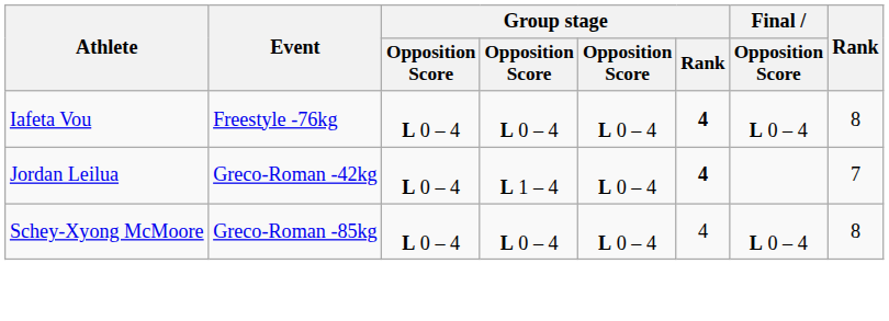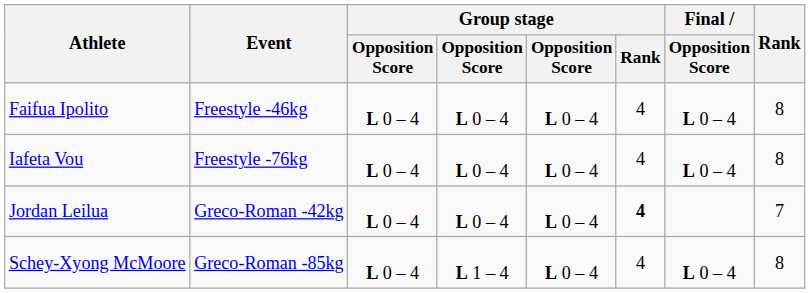+ row: Faifua Ipolito | Freestyle -46kg | L 0 – 4 | L 0 – 4 | L 0 – 4 | 4 | L 0 – 4 | 8
Iafeta Vou | Group stage / Rank: bold -> normal
Jordan Leilua | column 4: L 1 – 4 -> L 0 – 4
Schey-Xyong McMoore | column 4: L 0 – 4 -> L 1 – 4
